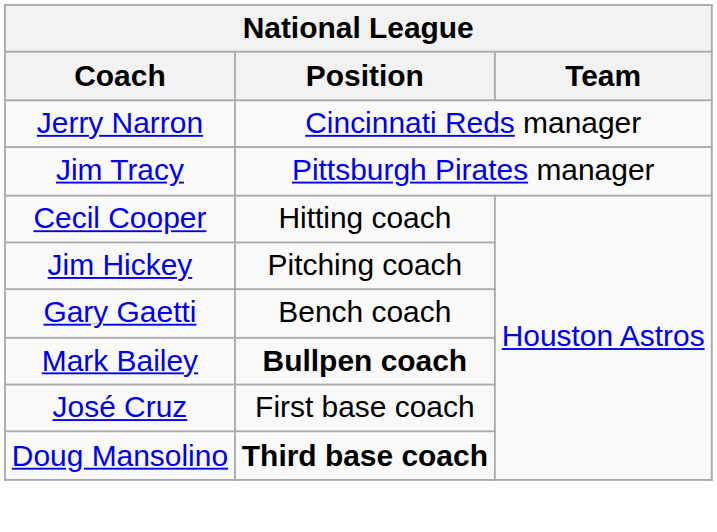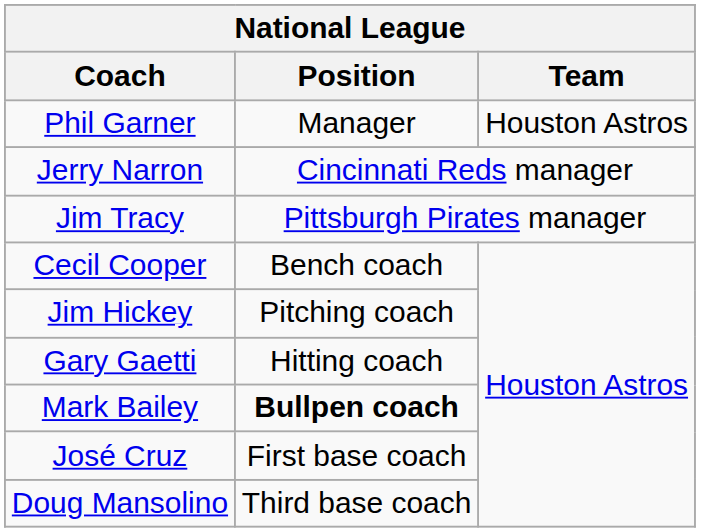+ row: Phil Garner | Manager | Houston Astros
Cecil Cooper | Position: Hitting coach -> Bench coach
Gary Gaetti | Position: Bench coach -> Hitting coach
Doug Mansolino | Position: bold -> normal
